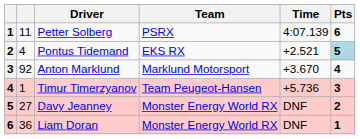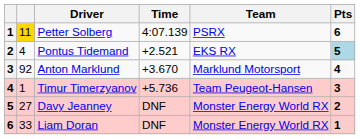columns swapped: Team <-> Time
Petter Solberg | column 2: no background -> gold background
Liam Doran | column 2: 36 -> 33
